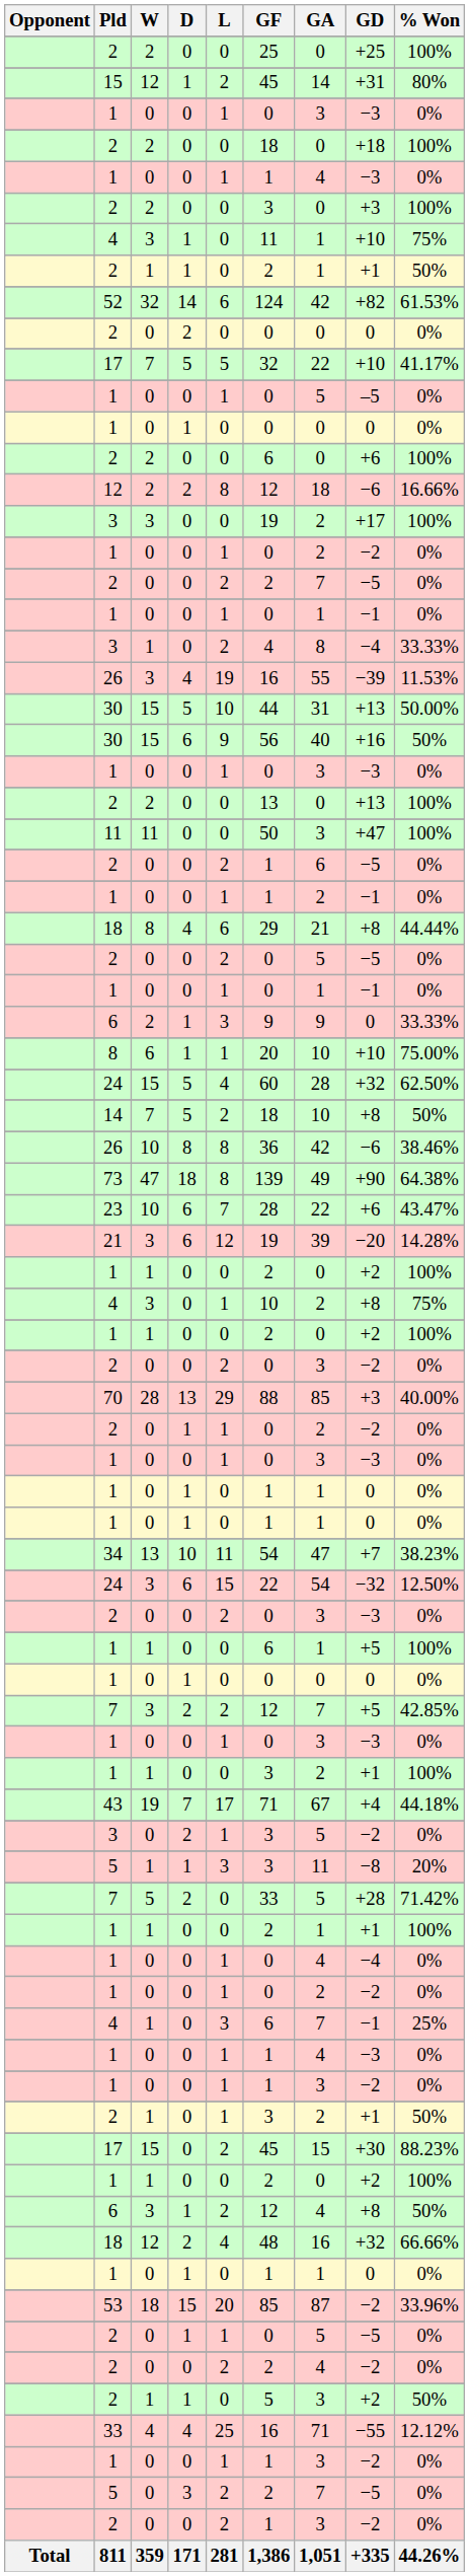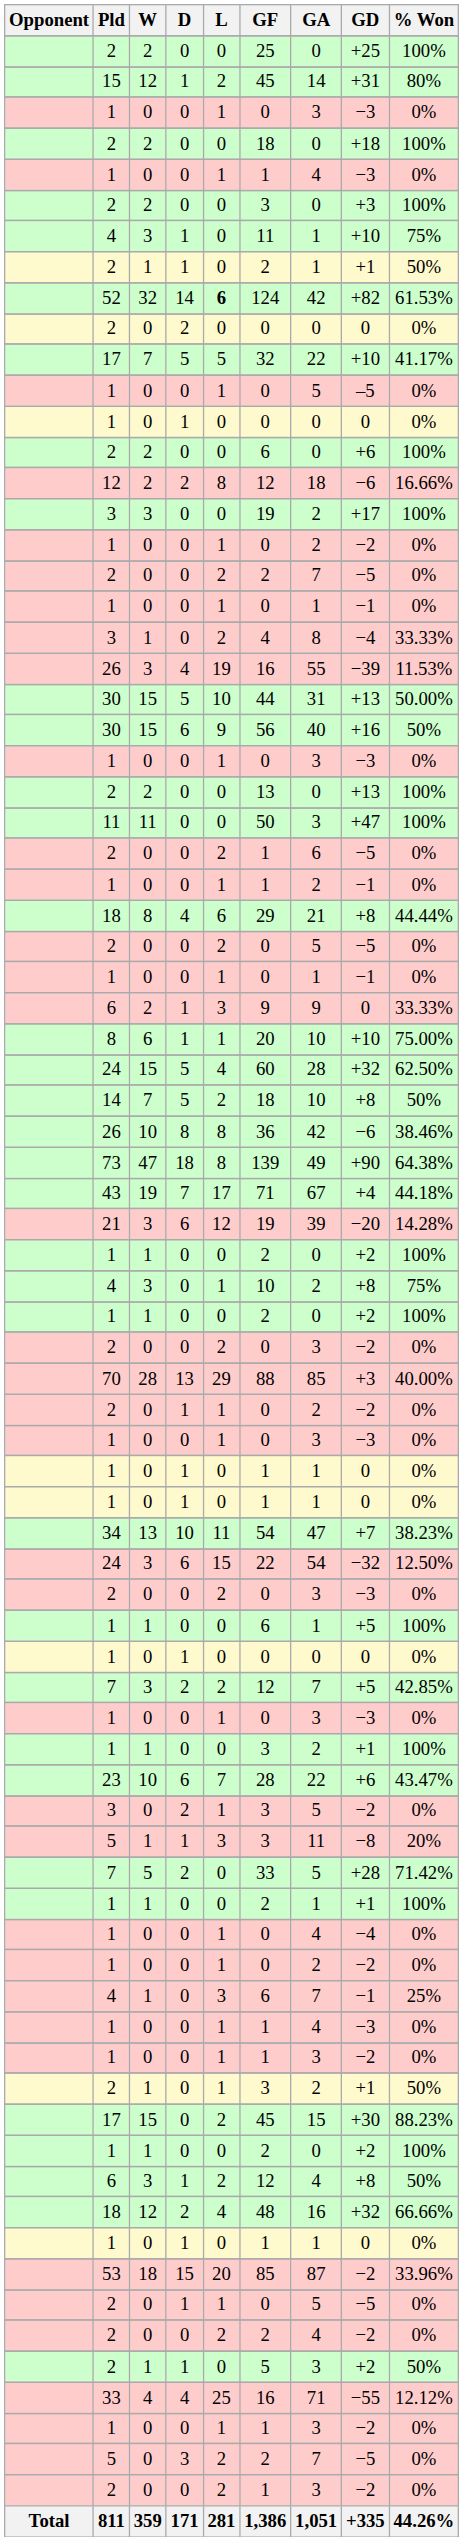52 | L: normal -> bold
rows swapped: 43 <-> 23
